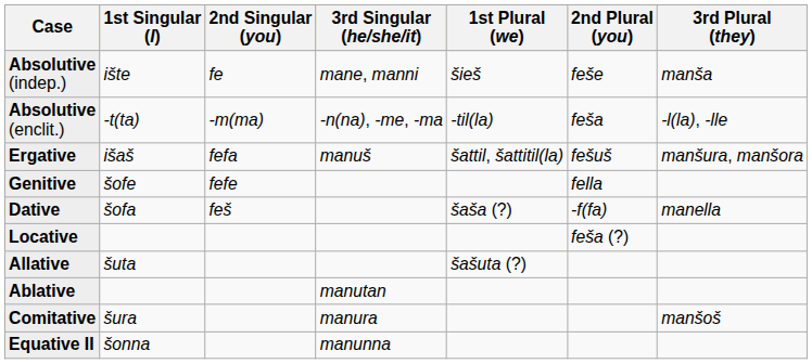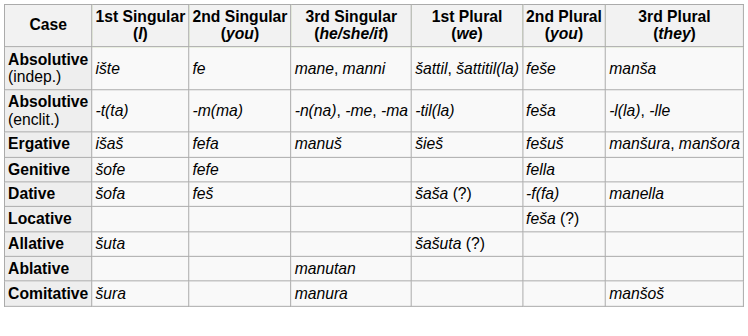Absolutive (indep.) | 1st Plural (we): šieš -> šattil, šattitil(la)
Ergative | 1st Plural (we): šattil, šattitil(la) -> šieš
- row: Equative II | šonna | manunna
